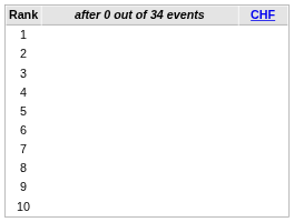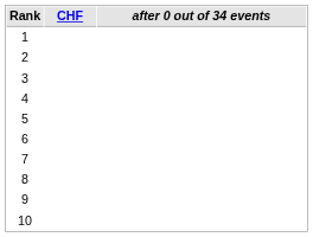columns swapped: after 0 out of 34 events <-> CHF
